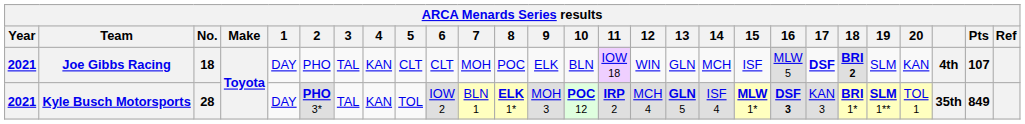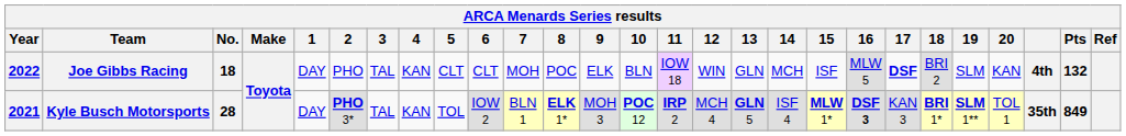Joe Gibbs Racing | Year: 2021 -> 2022
Joe Gibbs Racing | 18: bold -> normal
Joe Gibbs Racing | Pts: 107 -> 132
